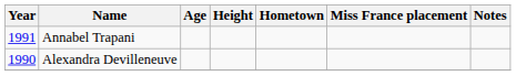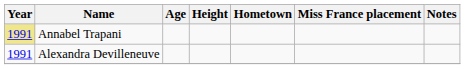Annabel Trapani | Year: no background -> khaki background
Alexandra Devilleneuve | Year: 1990 -> 1991
